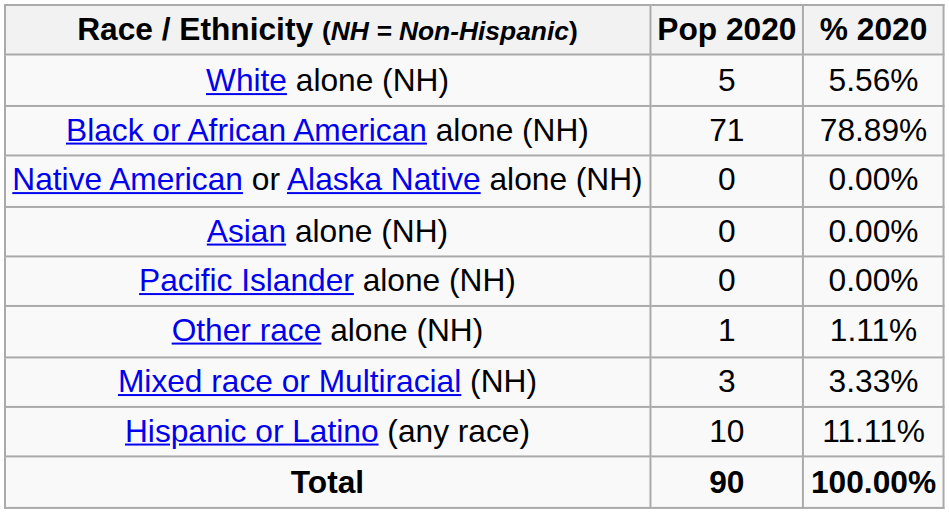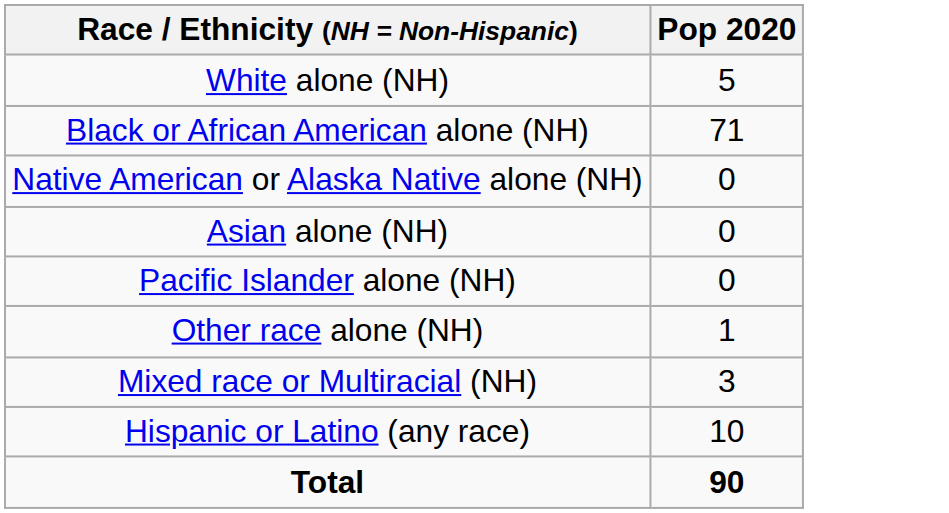- column: % 2020 | 5.56% | 78.89% | 0.00% | 0.00% | 0.00% | 1.11% | 3.33% | 11.11% | 100.00%
